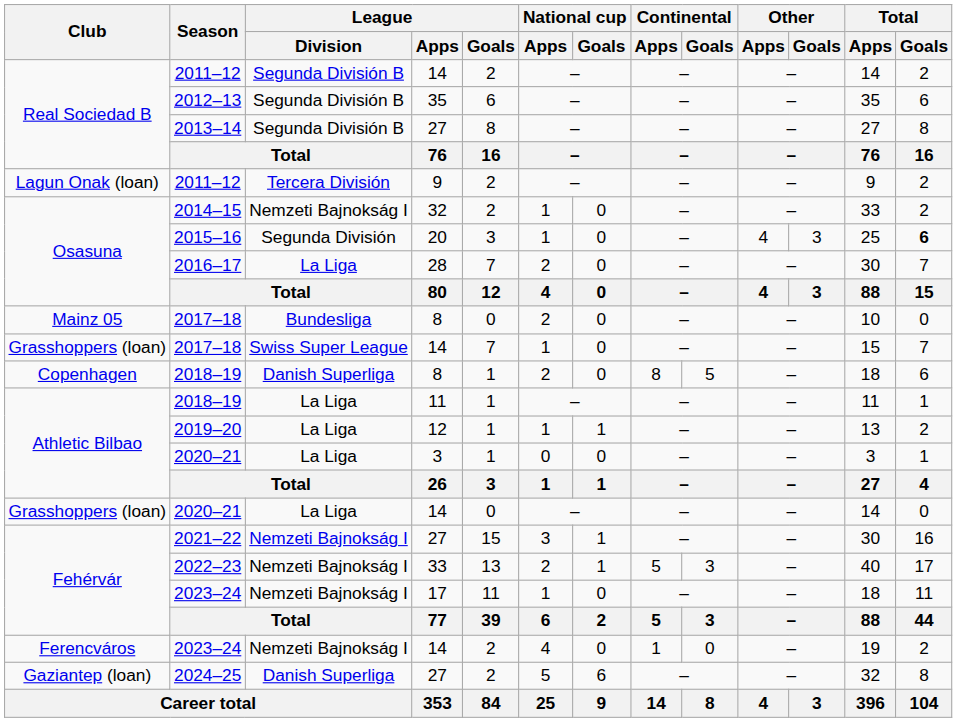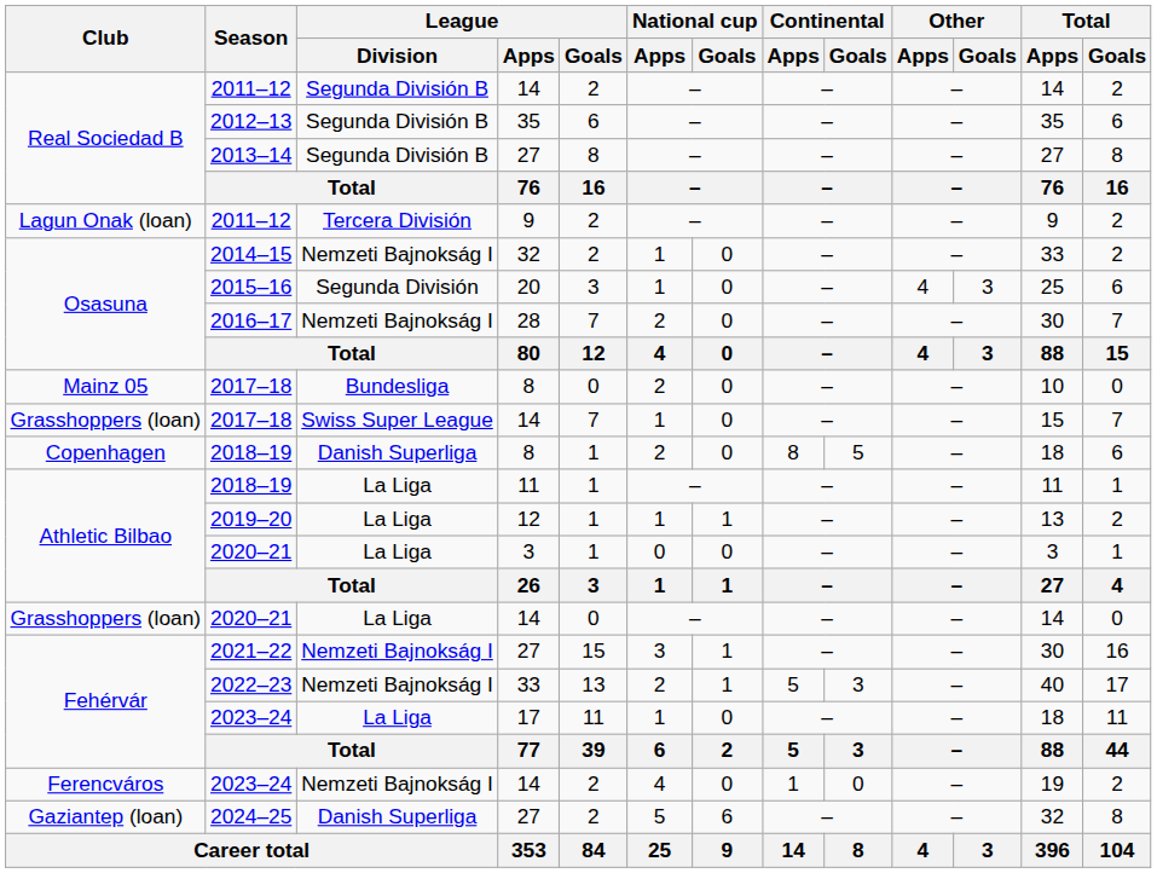2015–16 | Total / Goals: bold -> normal
2016–17 | League / Division: La Liga -> Nemzeti Bajnokság I
2023–24 / 17 | League / Division: Nemzeti Bajnokság I -> La Liga
